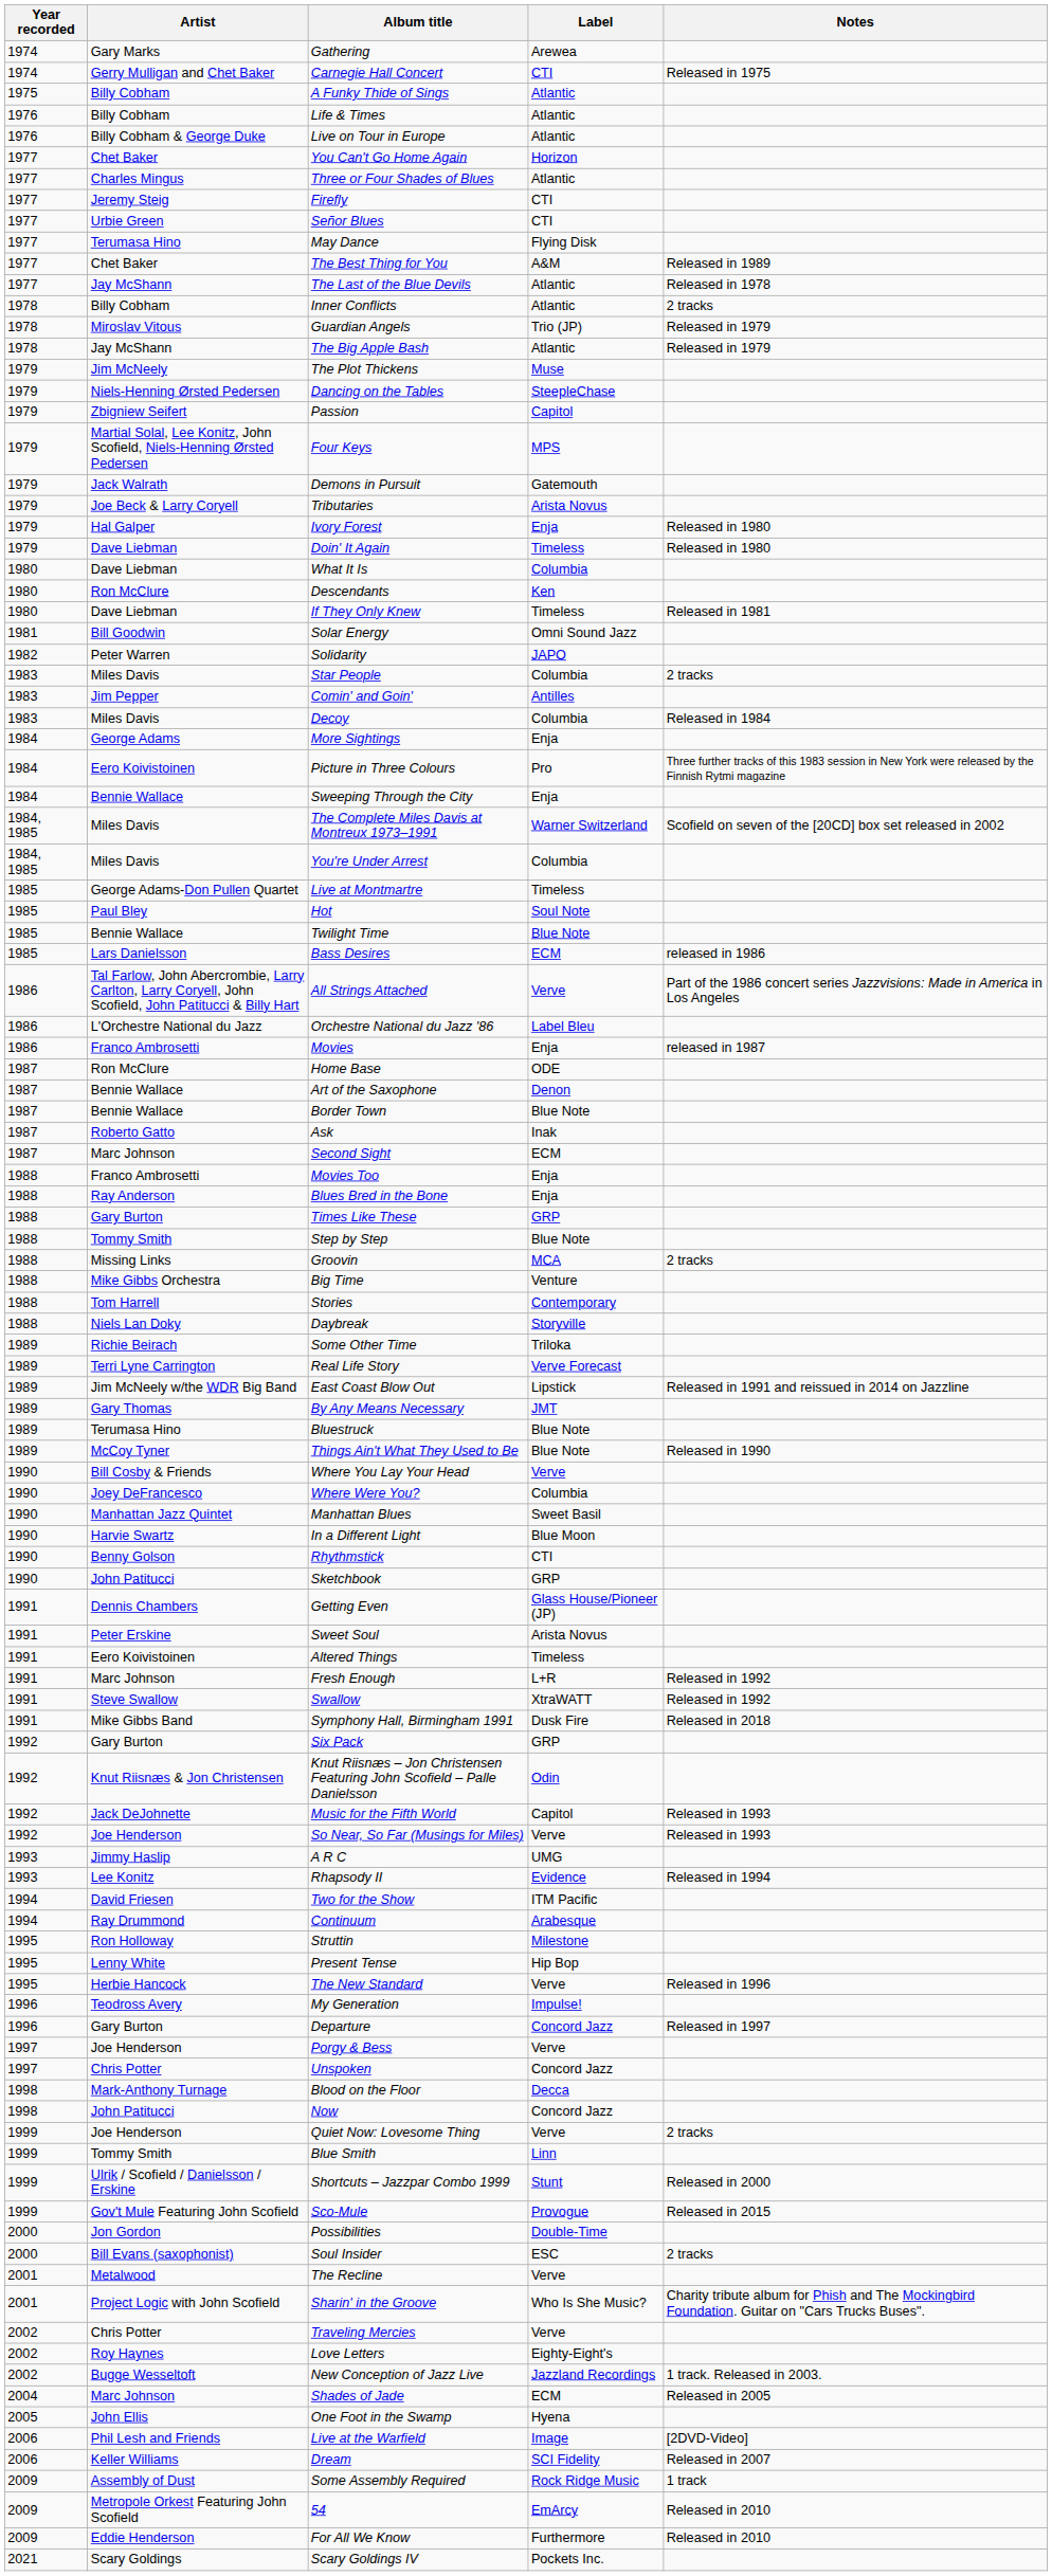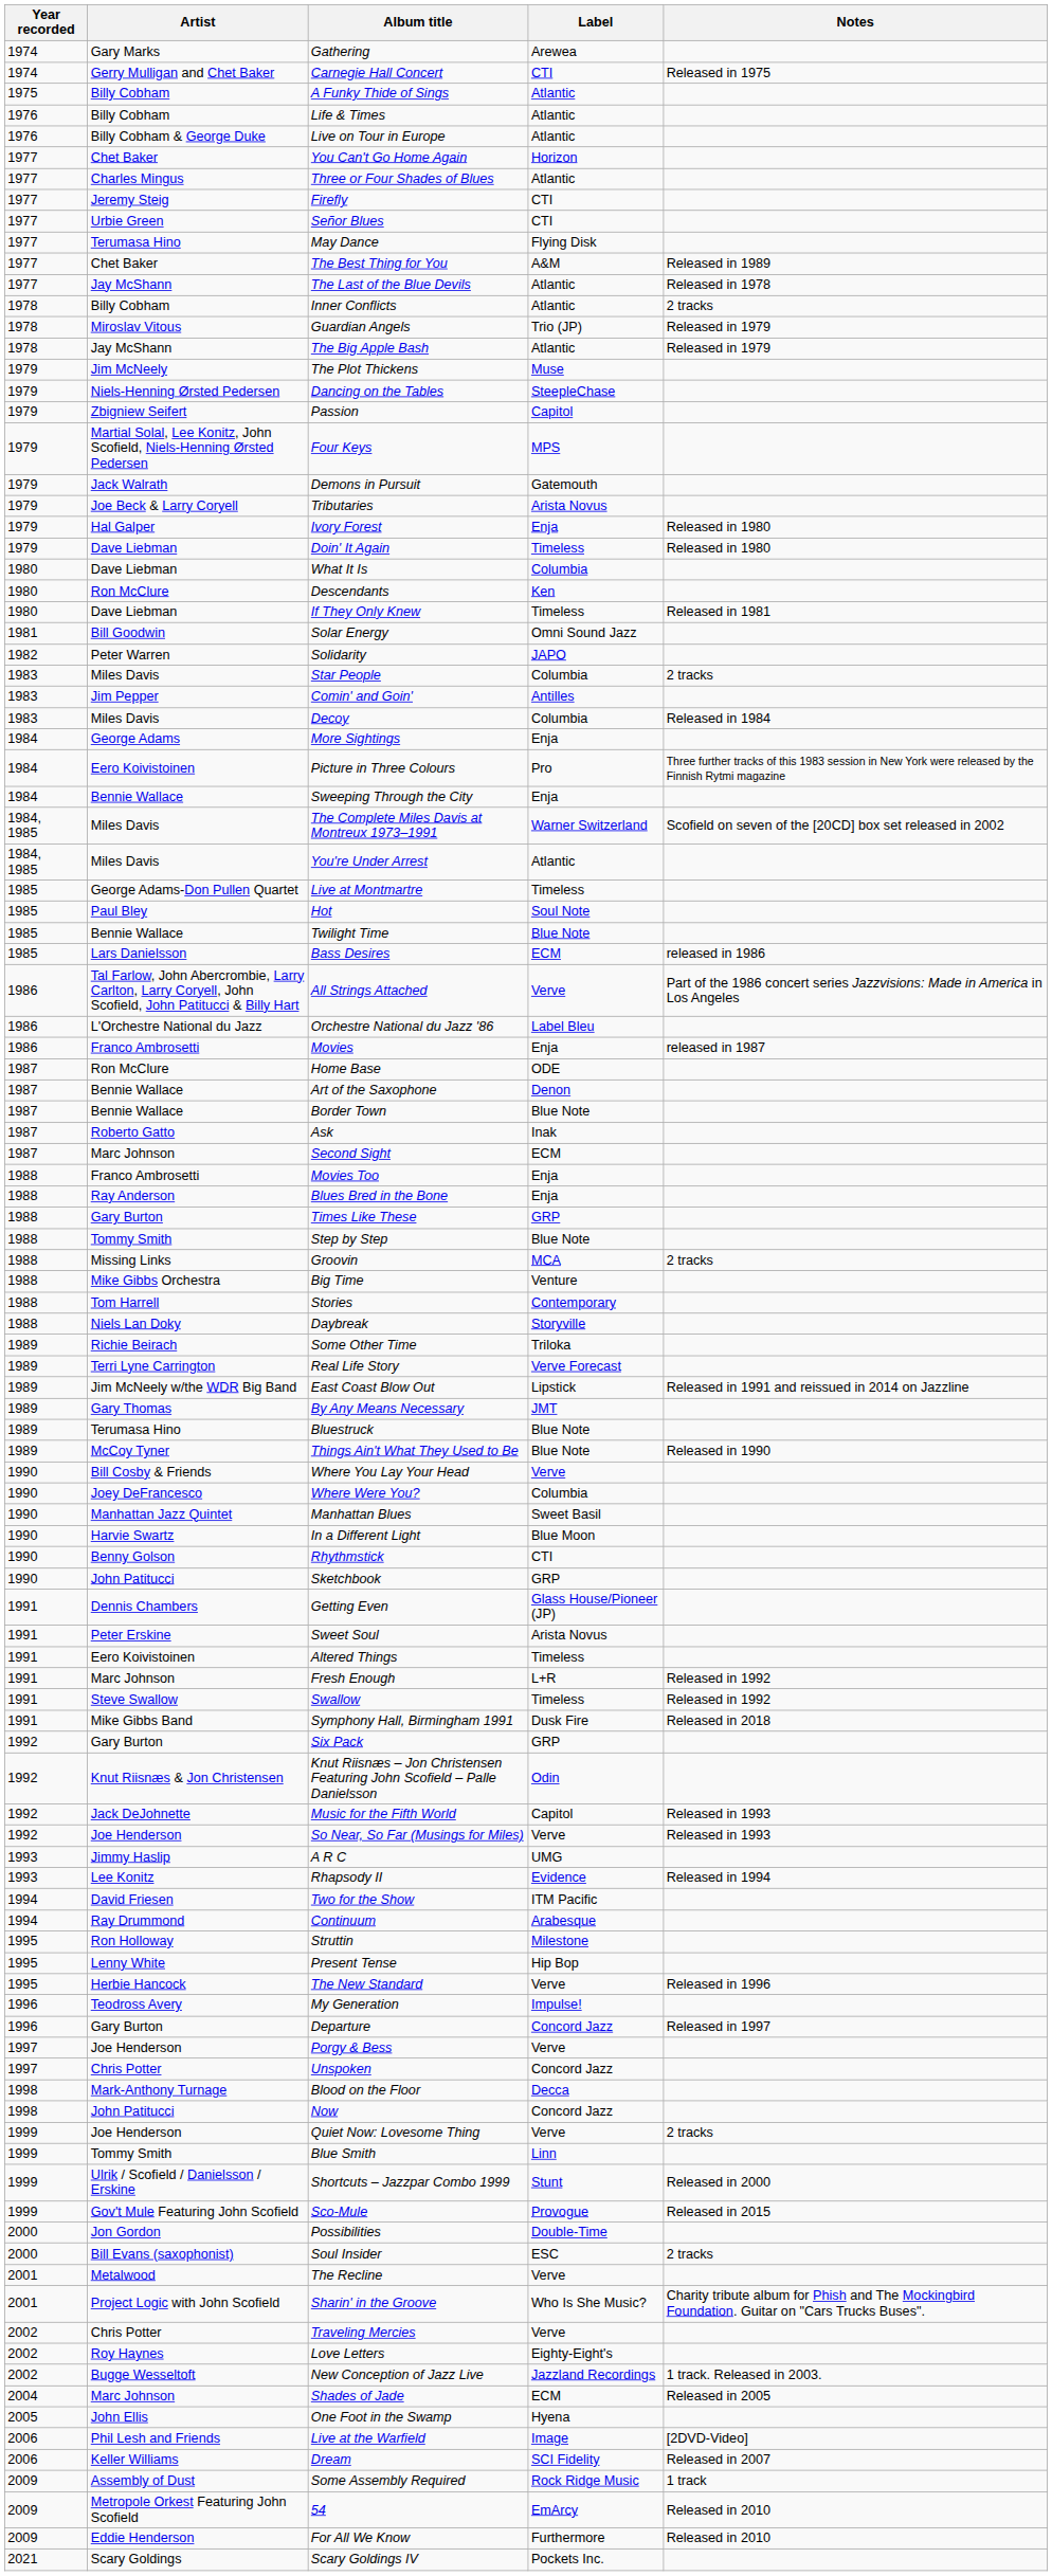You're Under Arrest | Label: Columbia -> Atlantic
Swallow | Label: XtraWATT -> Timeless
